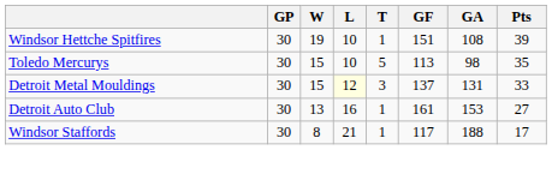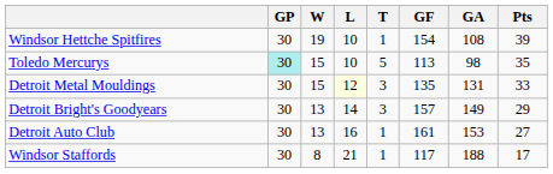Windsor Hettche Spitfires | GF: 151 -> 154
Toledo Mercurys | GP: no background -> paleturquoise background
Detroit Metal Mouldings | GF: 137 -> 135
+ row: Detroit Bright's Goodyears | 30 | 13 | 14 | 3 | 157 | 149 | 29
